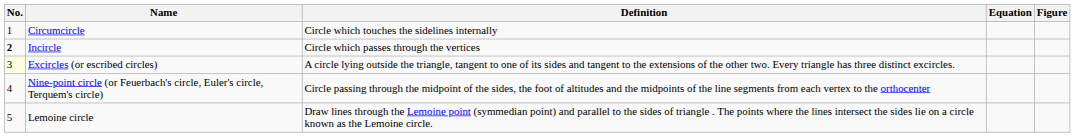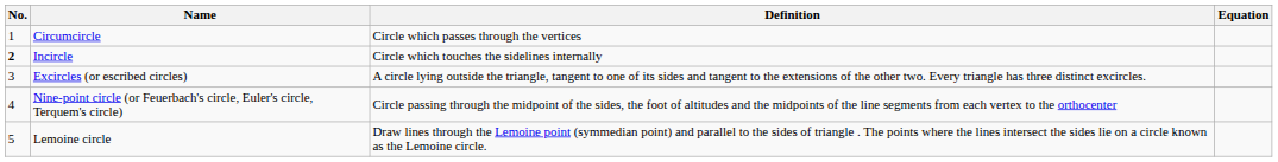- column: Figure
Circumcircle | Definition: Circle which touches the sidelines internally -> Circle which passes through the vertices
Incircle | Definition: Circle which passes through the vertices -> Circle which touches the sidelines internally
Excircles (or escribed circles) | No.: lightyellow background -> no background
